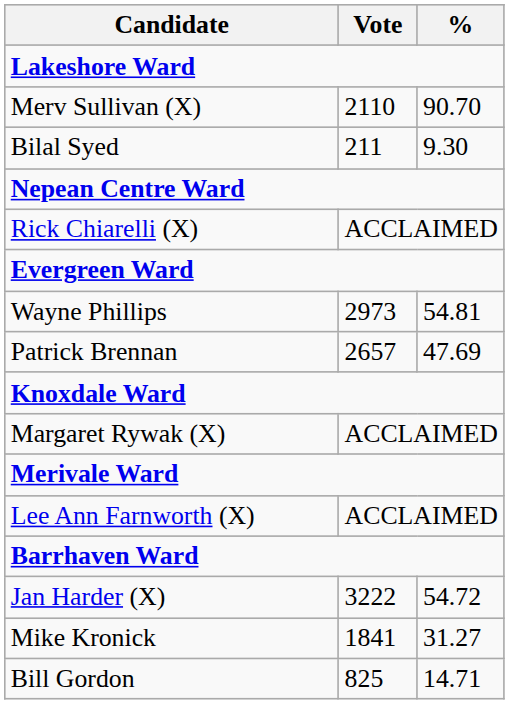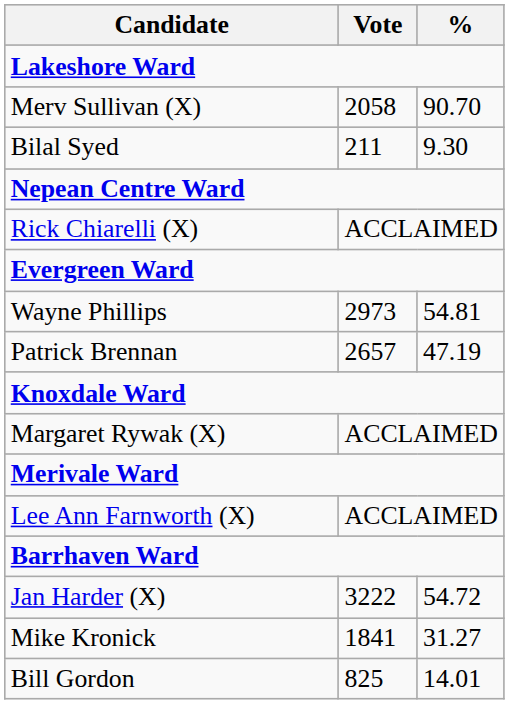Merv Sullivan (X) | Vote: 2110 -> 2058
Patrick Brennan | %: 47.69 -> 47.19
Bill Gordon | %: 14.71 -> 14.01
